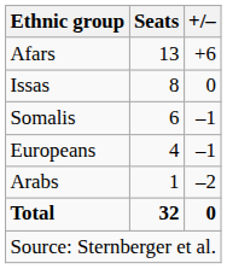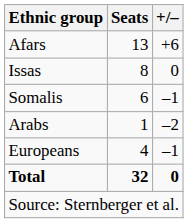rows swapped: Europeans <-> Arabs
